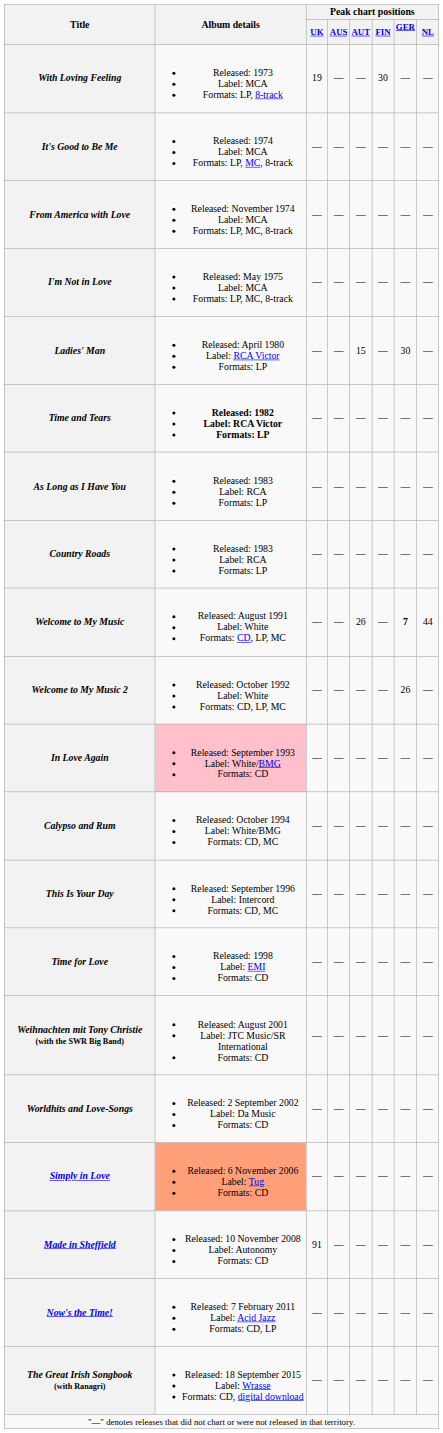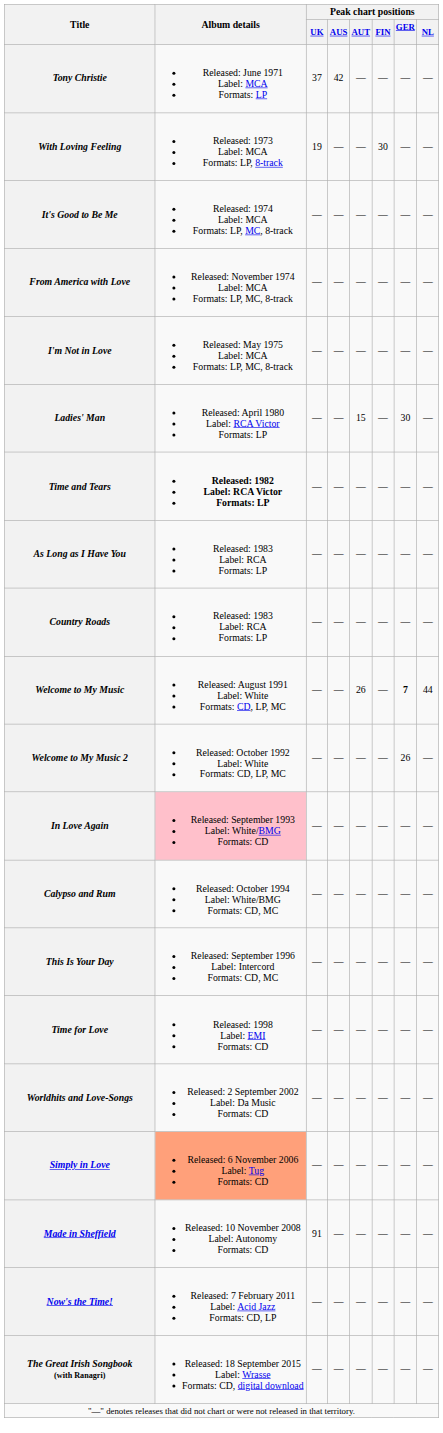+ row: Tony Christie | Released: June 1971 Label: MCA Formats: LP | 37 | 42 | — | — | — | —
- row: Weihnachten mit Tony Christie (with the SWR Big Band) | Released: August 2001 Label: JTC Music/SR International Formats: CD | — | — | — | — | — | —
